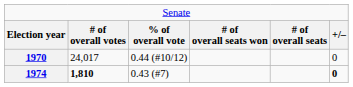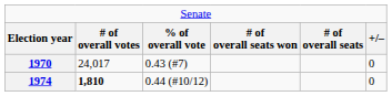1970 | column 3: 0.44 (#10/12) -> 0.43 (#7)
1974 | column 3: 0.43 (#7) -> 0.44 (#10/12)
1974 | column 6: bold -> normal
